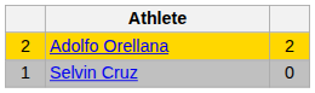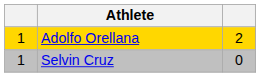Adolfo Orellana | column 1: 2 -> 1
